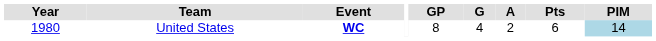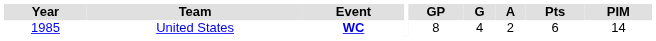United States | Year: 1980 -> 1985
United States | PIM: lightblue background -> no background
